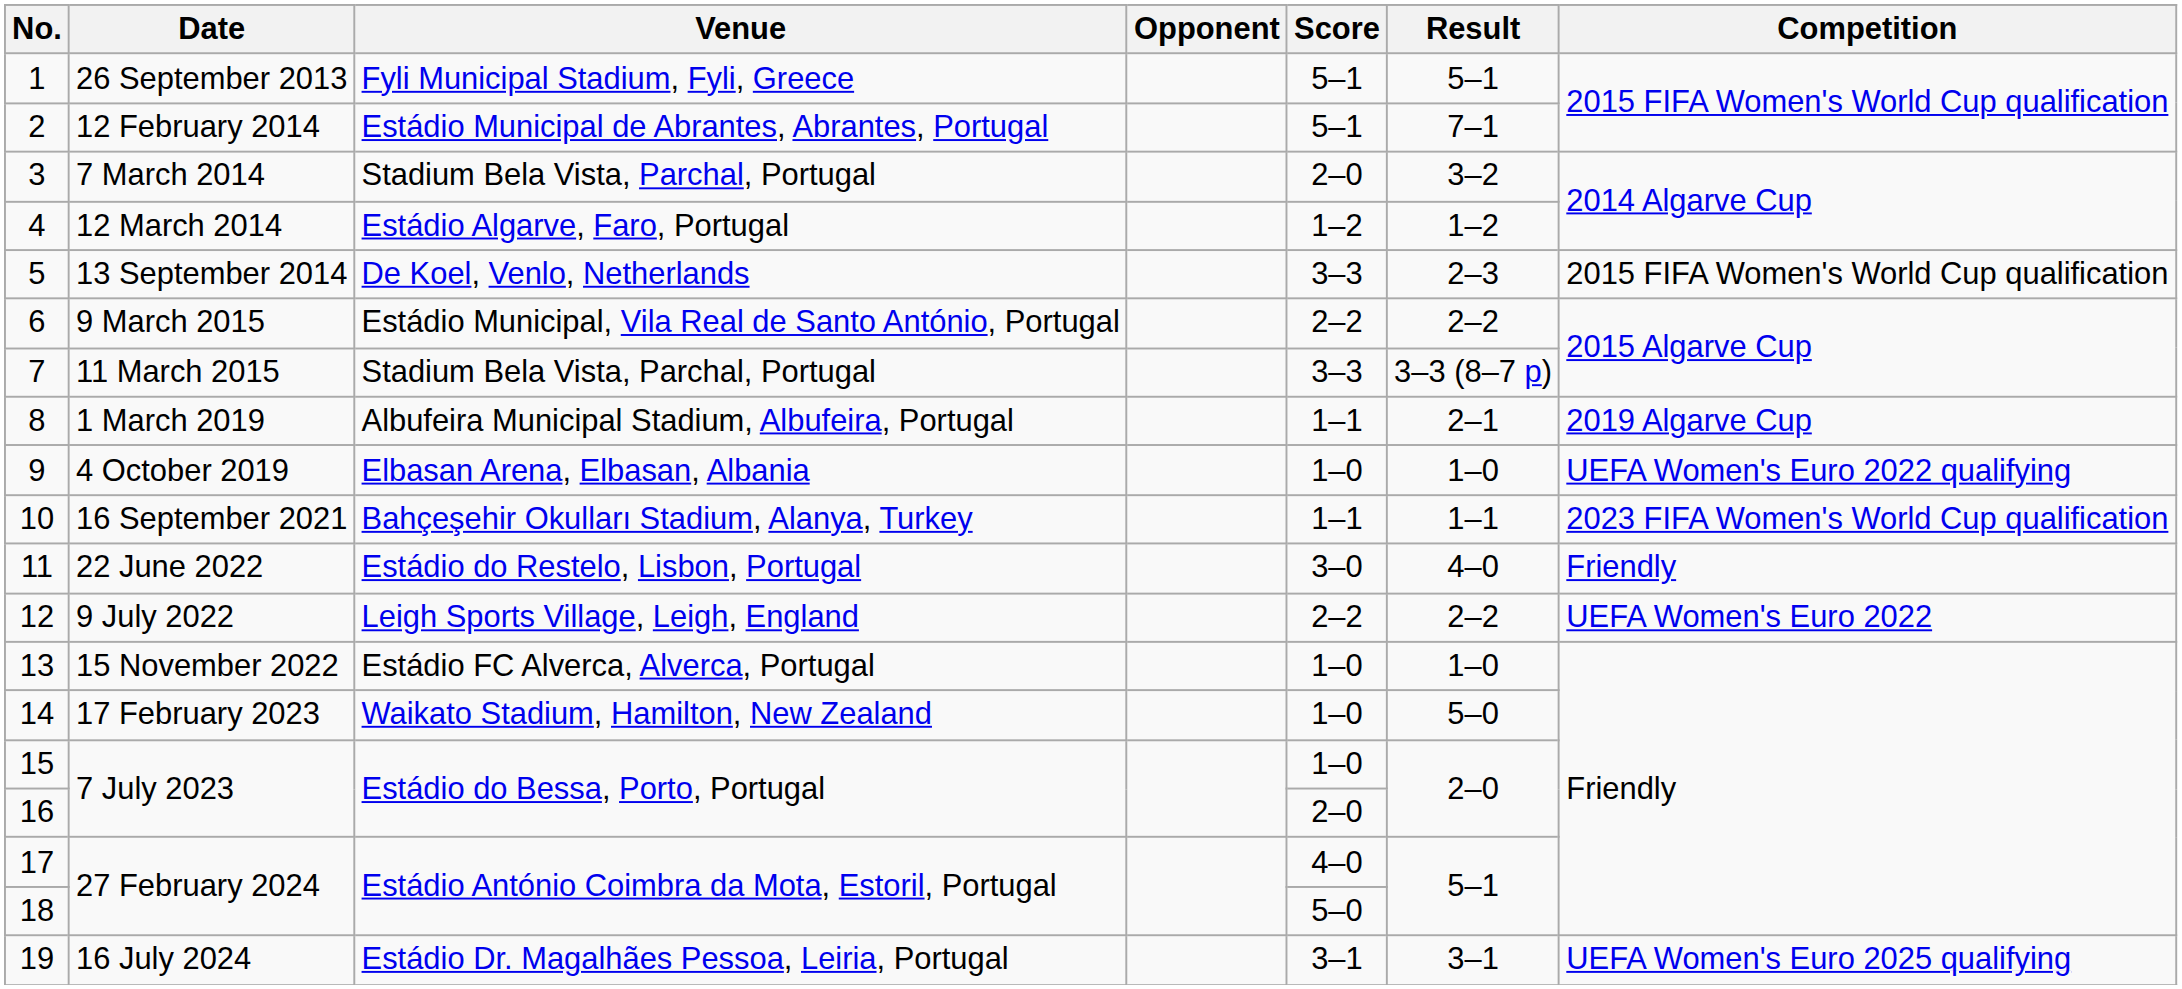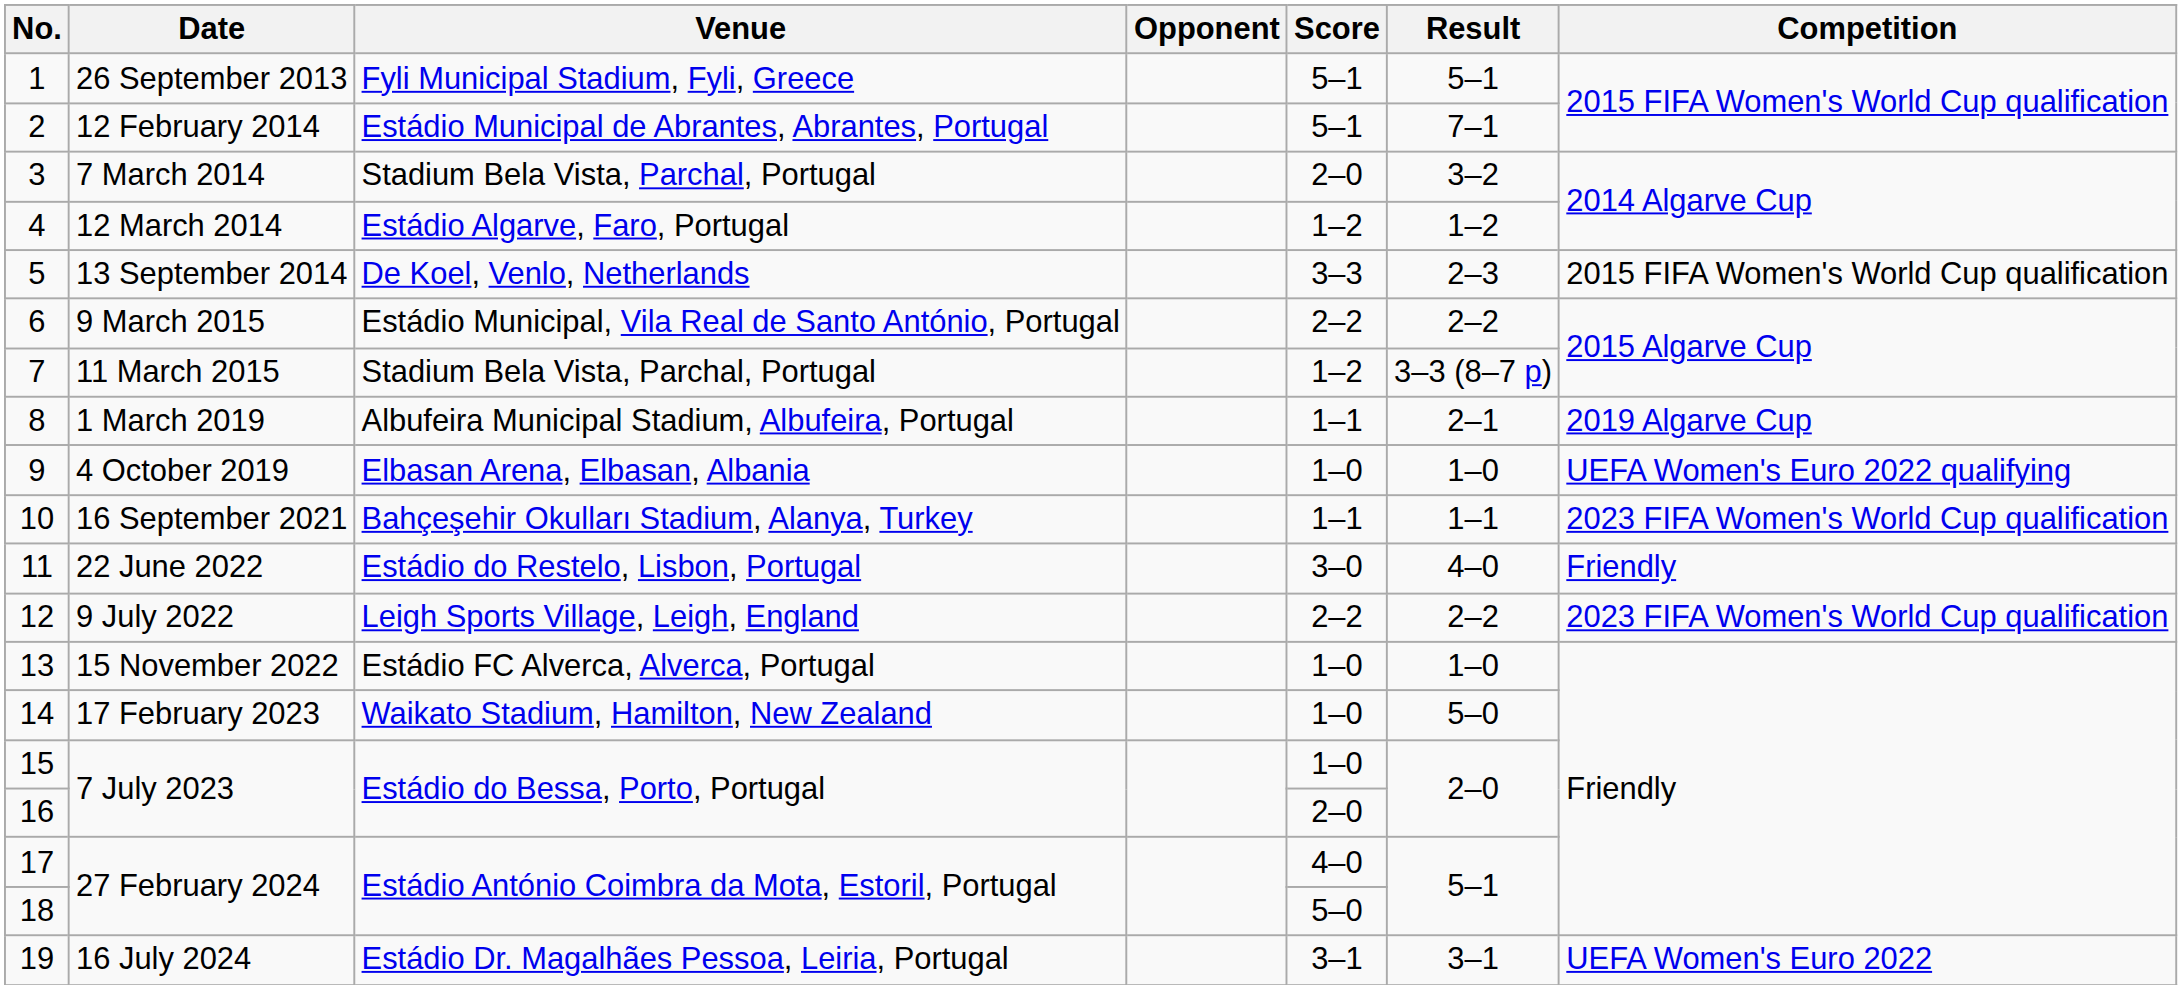7 | Score: 3–3 -> 1–2
12 | Competition: UEFA Women's Euro 2022 -> 2023 FIFA Women's World Cup qualification
19 | Competition: UEFA Women's Euro 2025 qualifying -> UEFA Women's Euro 2022
